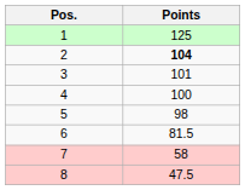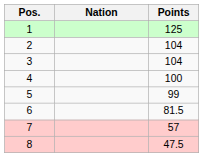+ column: Nation
2 | Points: bold -> normal
3 | Points: 101 -> 104
5 | Points: 98 -> 99
7 | Points: 58 -> 57
